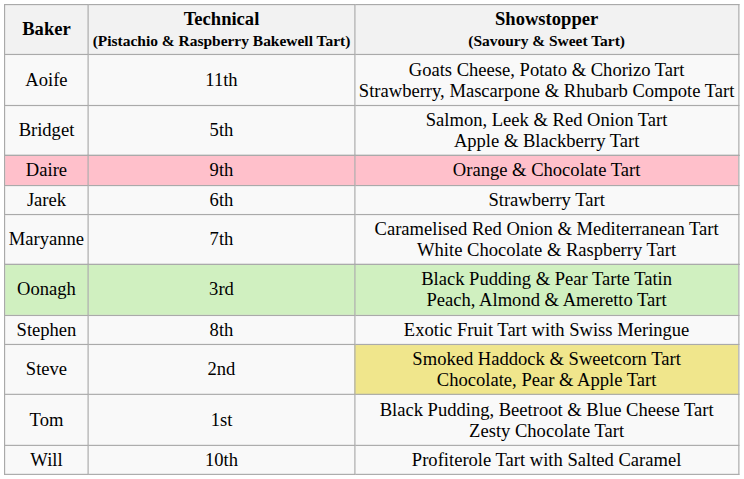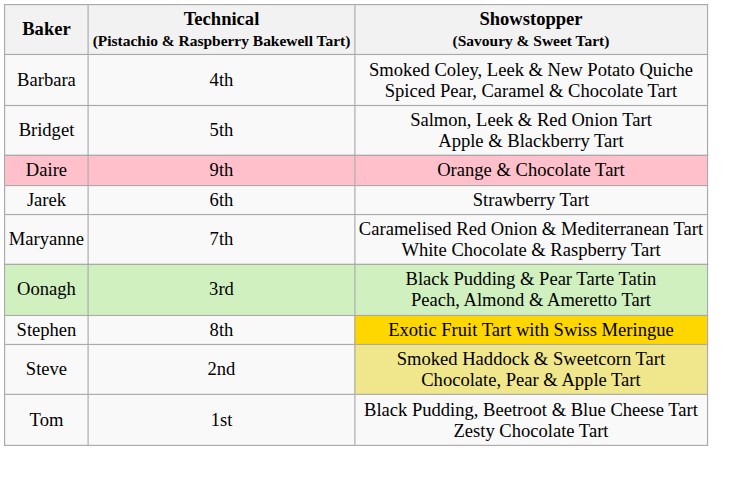- row: Aoife | 11th | Goats Cheese, Potato & Chorizo Tart Strawberry, Mascarpone & Rhubarb Compote Tart
+ row: Barbara | 4th | Smoked Coley, Leek & New Potato Quiche Spiced Pear, Caramel & Chocolate Tart
Stephen | Showstopper (Savoury & Sweet Tart): no background -> gold background
- row: Will | 10th | Profiterole Tart with Salted Caramel
